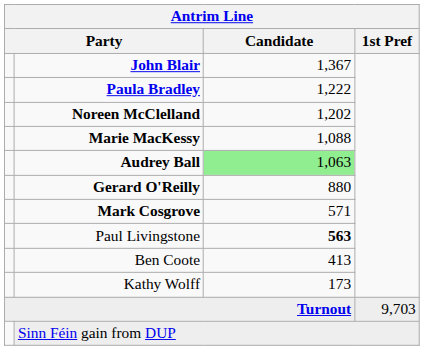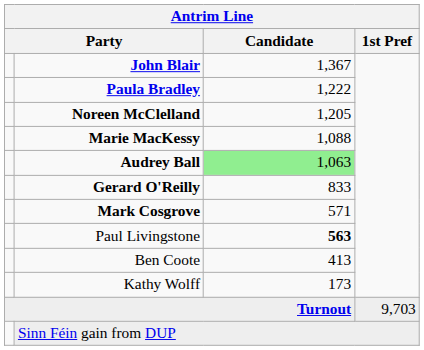Noreen McClelland | Candidate: 1,202 -> 1,205
Gerard O'Reilly | Candidate: 880 -> 833
